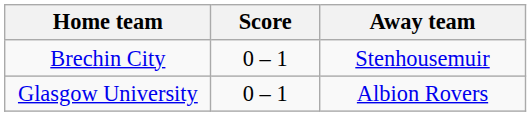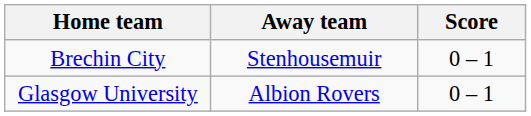columns swapped: Score <-> Away team
